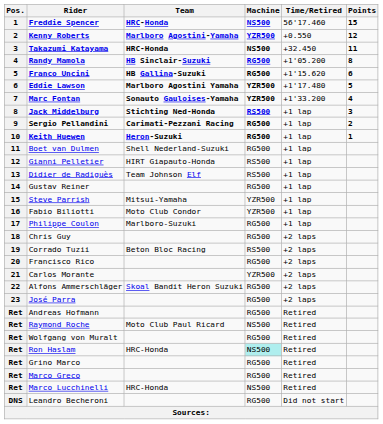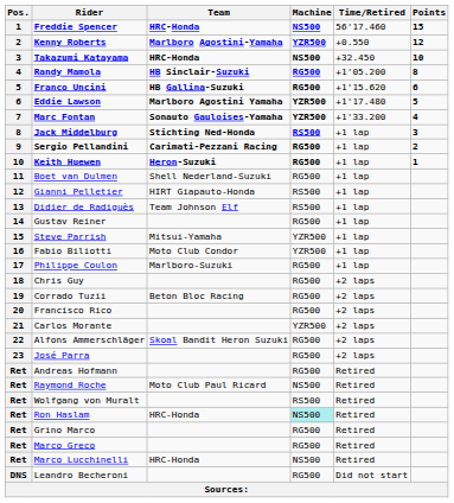Takazumi Katayama | Points: 11 -> 10
Corrado Tuzii | Machine: RS500 -> RG500
Wolfgang von Muralt | Machine: RG500 -> RS500
